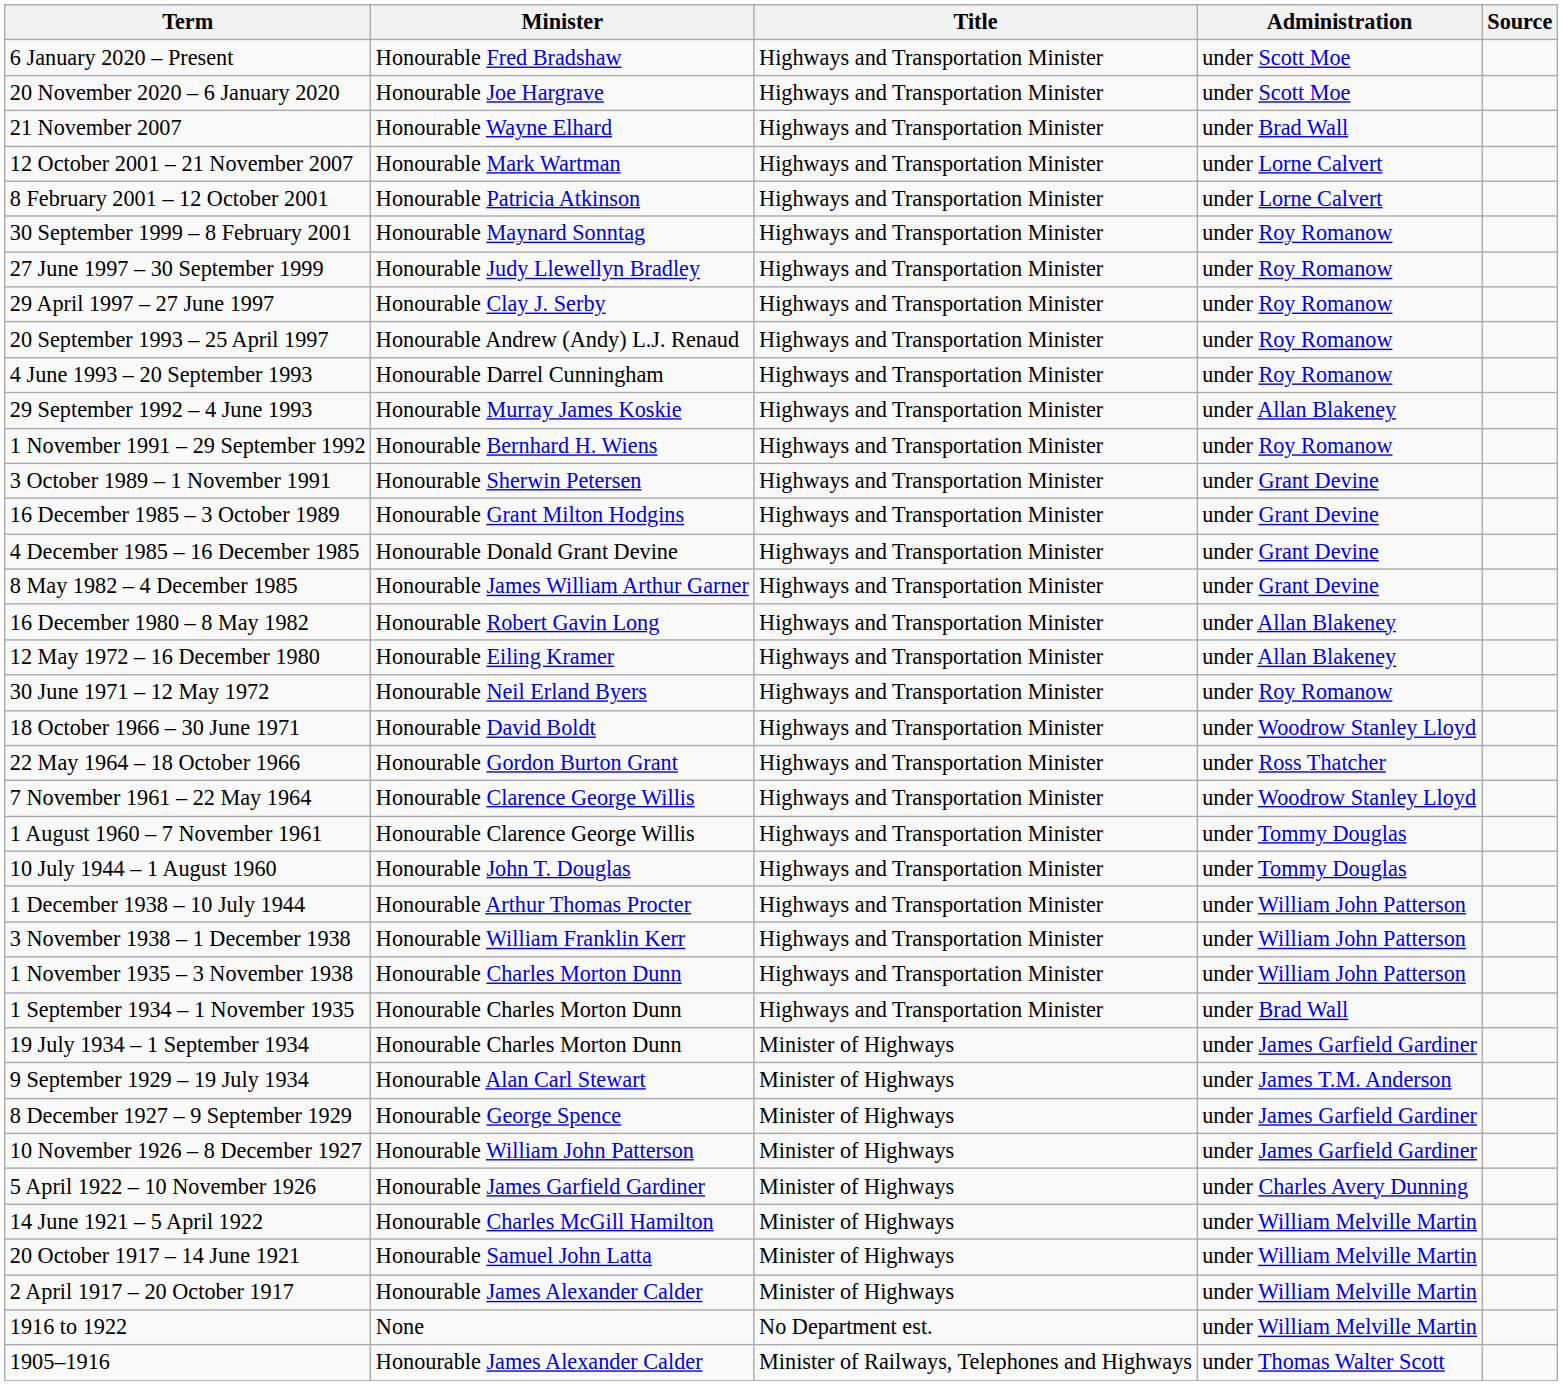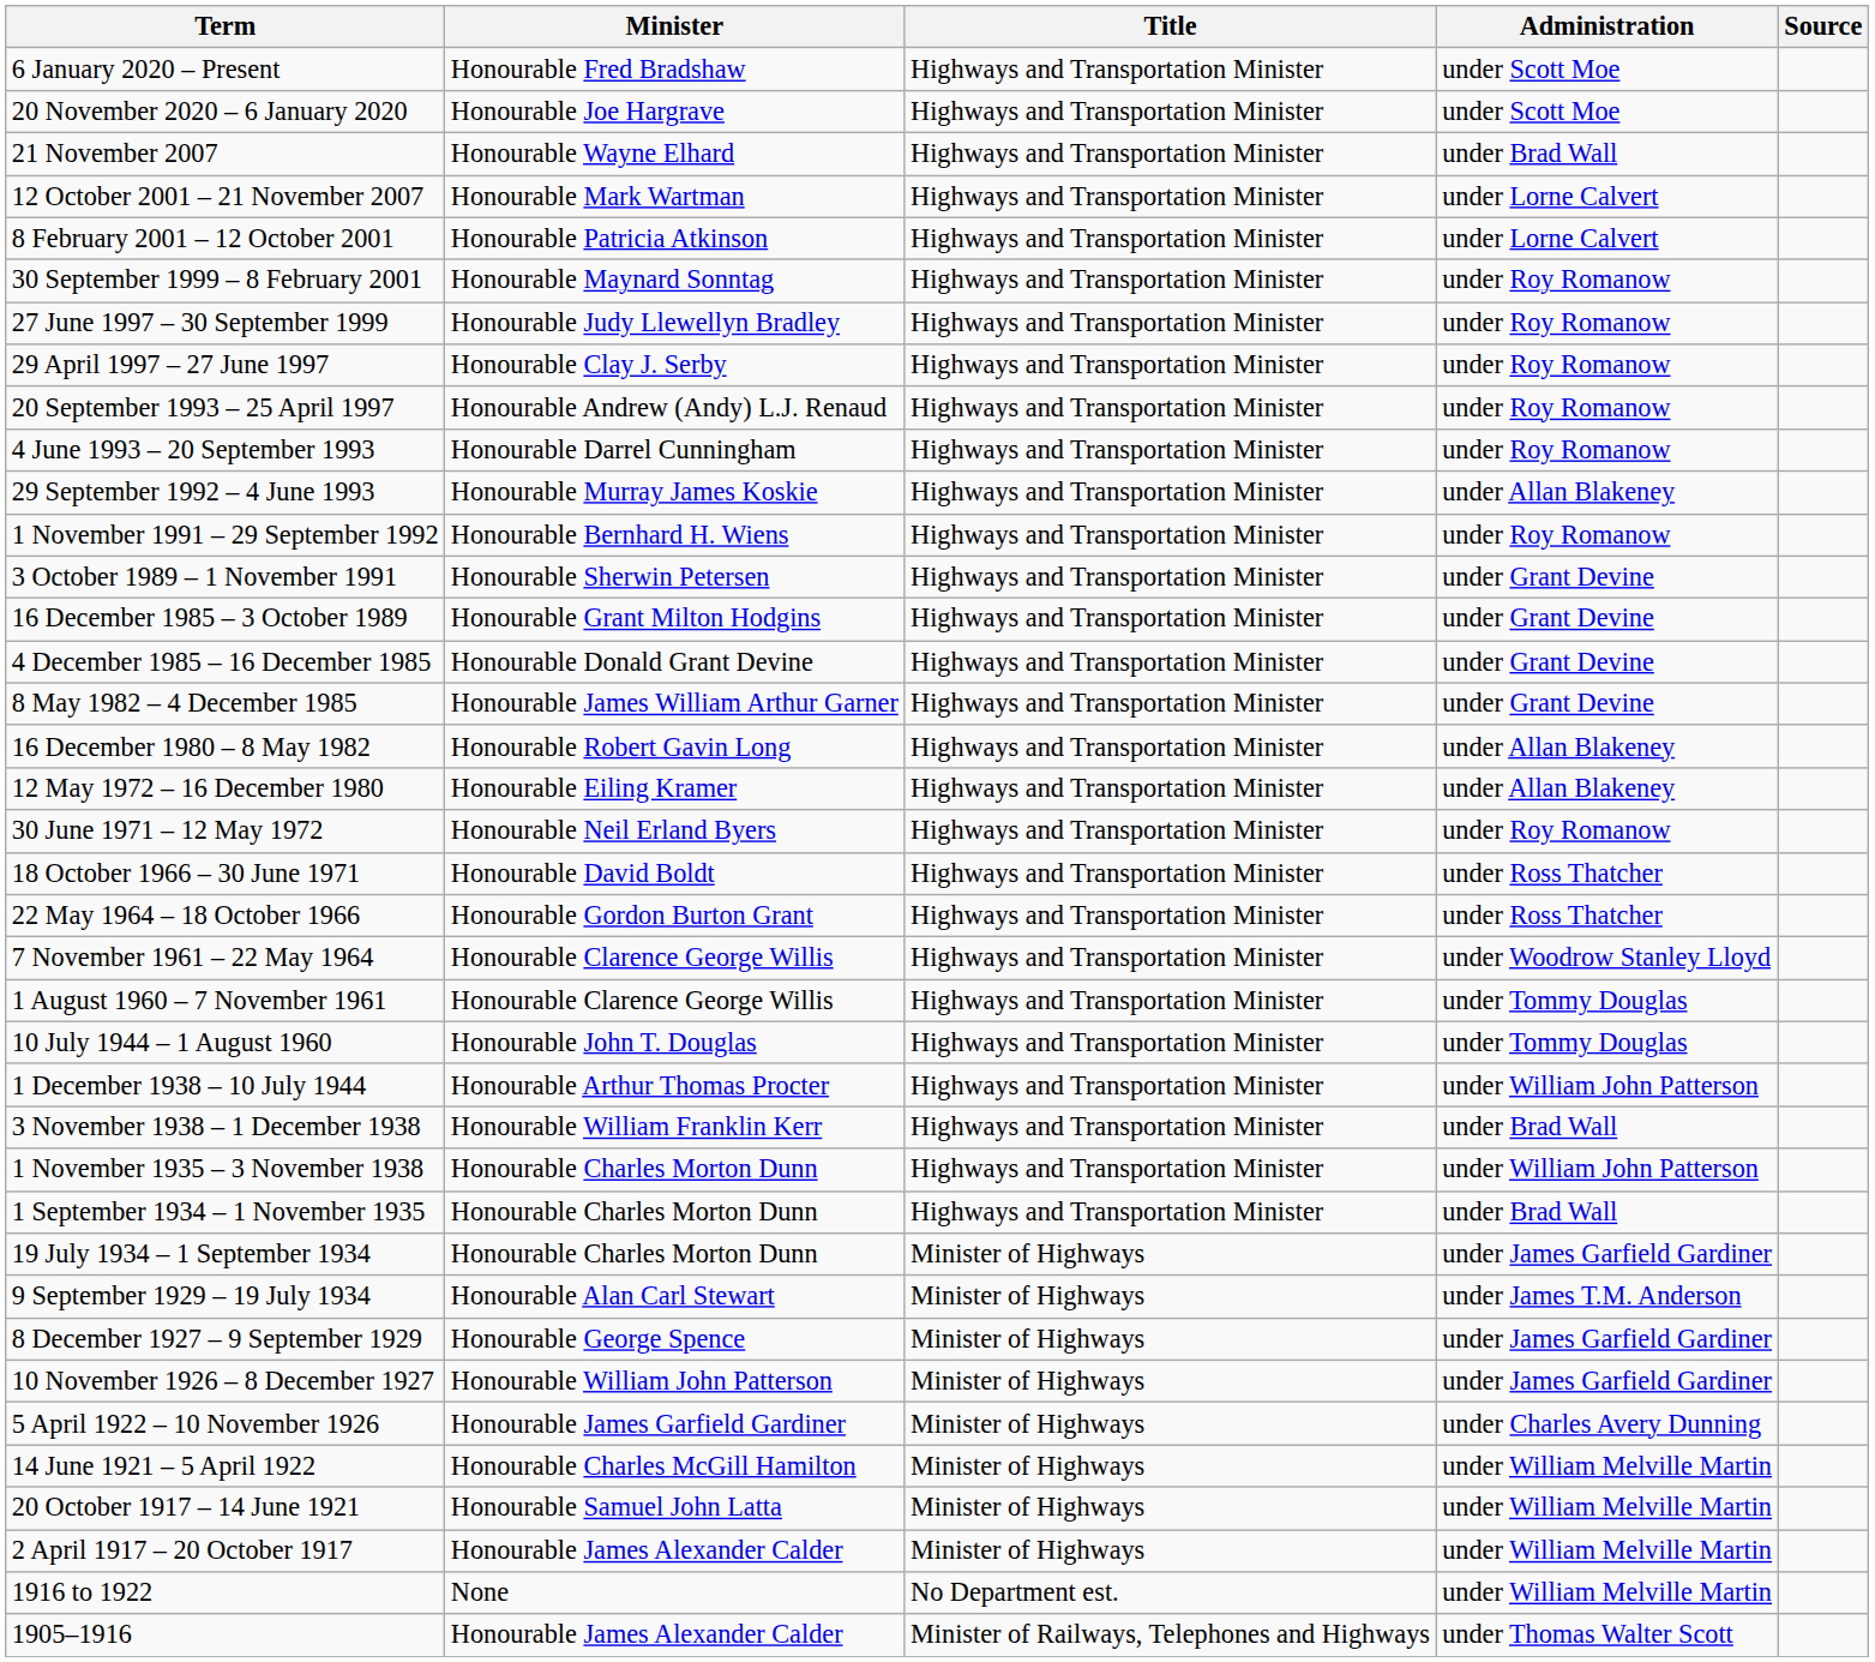18 October 1966 – 30 June 1971 | Administration: under Woodrow Stanley Lloyd -> under Ross Thatcher
3 November 1938 – 1 December 1938 | Administration: under William John Patterson -> under Brad Wall
